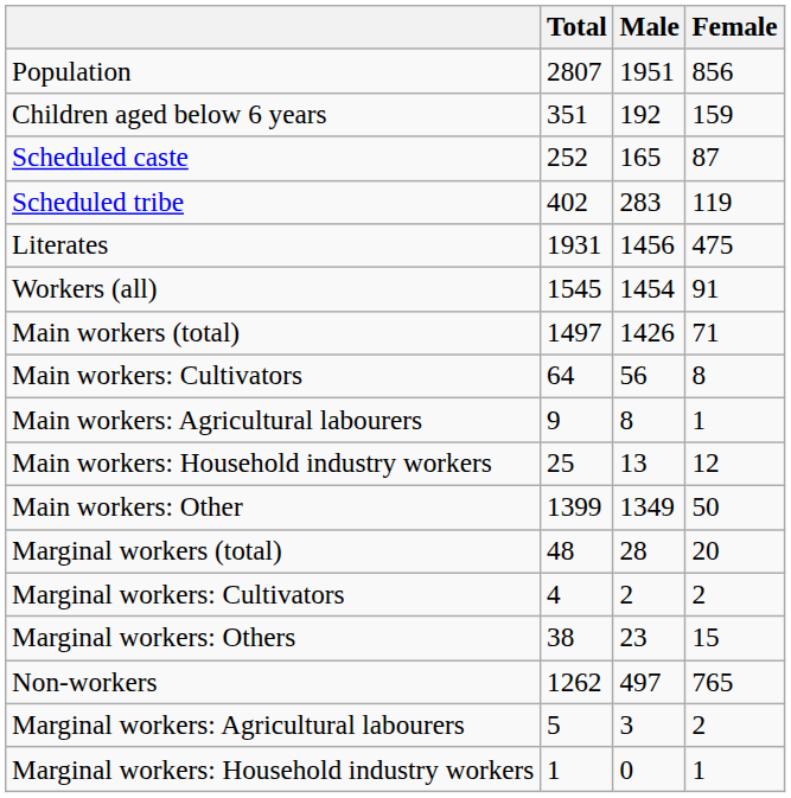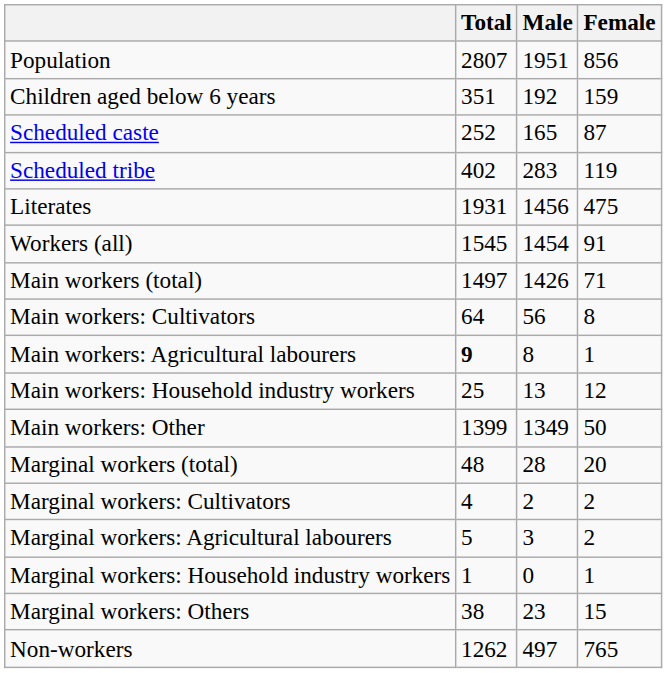Main workers: Agricultural labourers | Total: normal -> bold
rows swapped: Marginal workers: Agricultural labourers <-> Marginal workers: Others
rows swapped: Marginal workers: Household industry workers <-> Non-workers
